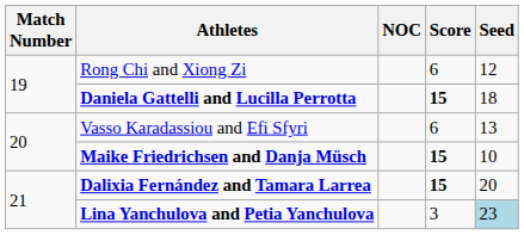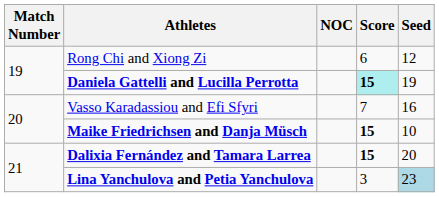Daniela Gattelli and Lucilla Perrotta | Score: no background -> paleturquoise background
Daniela Gattelli and Lucilla Perrotta | Seed: 18 -> 19
Vasso Karadassiou and Efi Sfyri | Score: 6 -> 7
Vasso Karadassiou and Efi Sfyri | Seed: 13 -> 16
